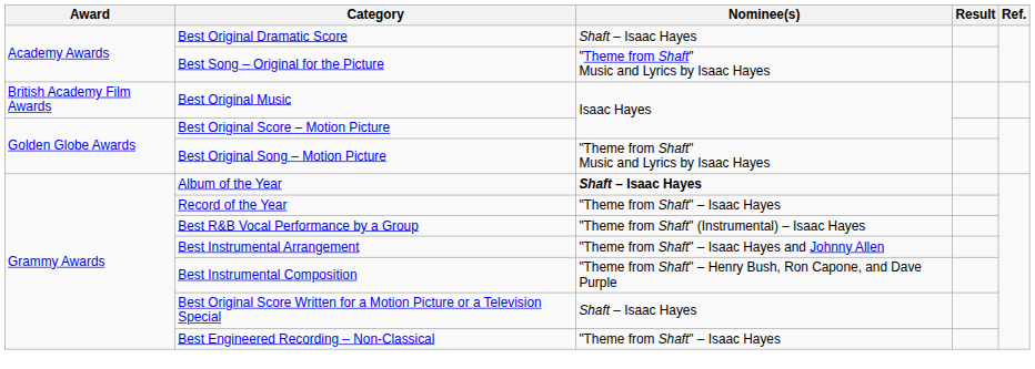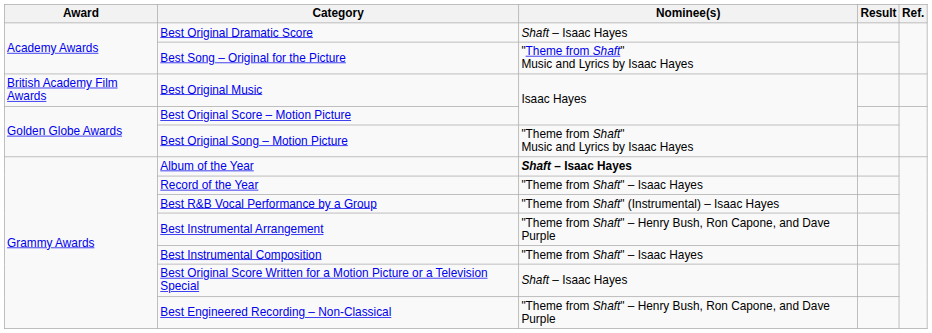Best Instrumental Arrangement | Nominee(s): "Theme from Shaft" – Isaac Hayes and Johnny Allen -> "Theme from Shaft" – Henry Bush, Ron Capone, and Dave Purple
Best Instrumental Composition | Nominee(s): "Theme from Shaft" – Henry Bush, Ron Capone, and Dave Purple -> "Theme from Shaft" – Isaac Hayes
Best Engineered Recording – Non-Classical | Nominee(s): "Theme from Shaft" – Isaac Hayes -> "Theme from Shaft" – Henry Bush, Ron Capone, and Dave Purple
